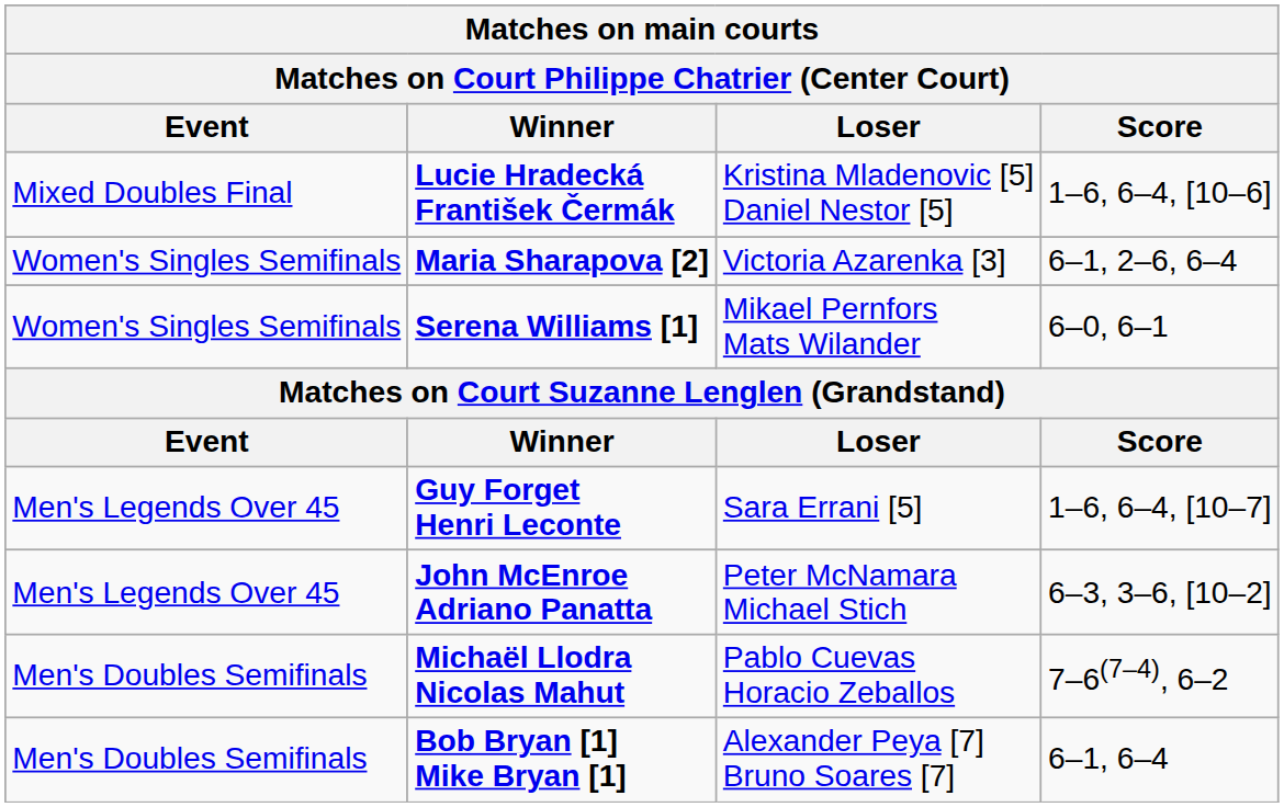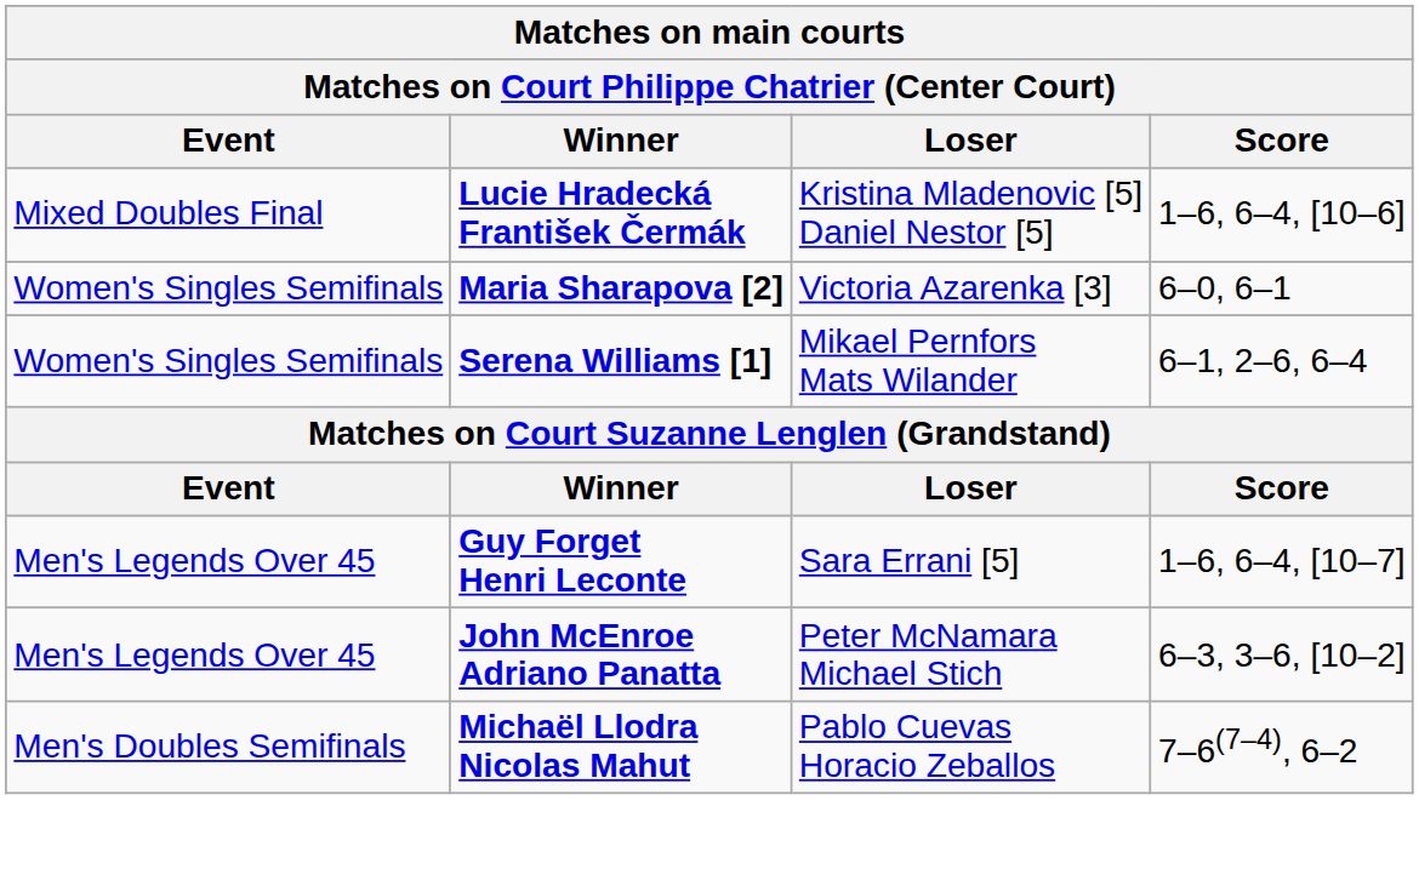Maria Sharapova [2] | Score: 6–1, 2–6, 6–4 -> 6–0, 6–1
Serena Williams [1] | Score: 6–0, 6–1 -> 6–1, 2–6, 6–4
- row: Men's Doubles Semifinals | Bob Bryan [1] Mike Bryan [1] | Alexander Peya [7] Bruno Soares [7] | 6–1, 6–4
